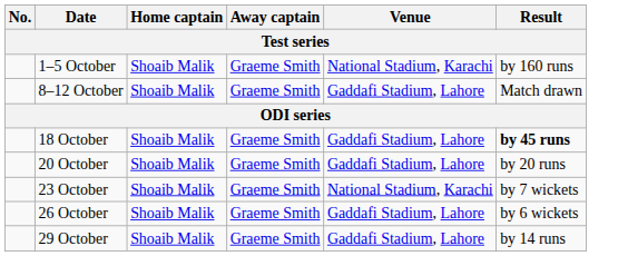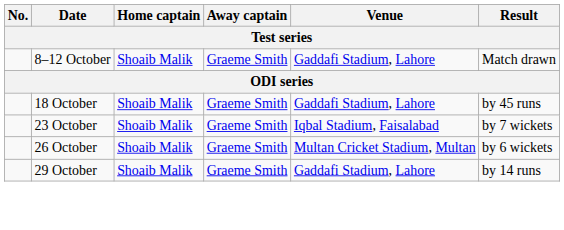- row: 1–5 October | Shoaib Malik | Graeme Smith | National Stadium, Karachi | by 160 runs
18 October | Result: bold -> normal
- row: 20 October | Shoaib Malik | Graeme Smith | Gaddafi Stadium, Lahore | by 20 runs
23 October | Venue: National Stadium, Karachi -> Iqbal Stadium, Faisalabad
26 October | Venue: Gaddafi Stadium, Lahore -> Multan Cricket Stadium, Multan
